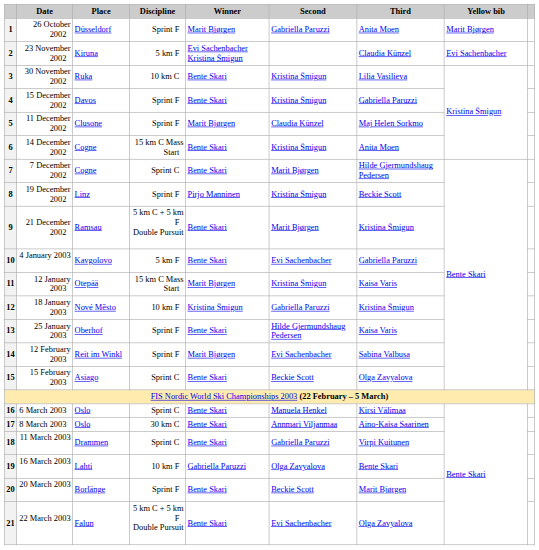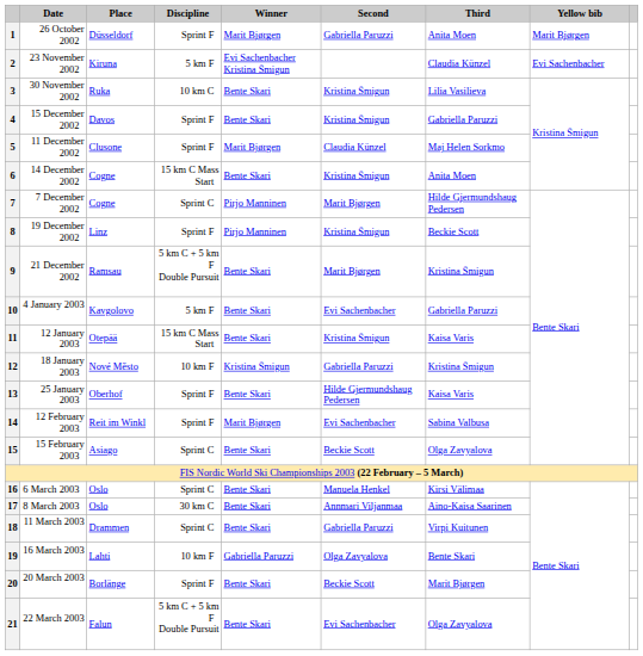7 | Winner: Bente Skari -> Pirjo Manninen
11 | Winner: Marit Bjørgen -> Bente Skari
